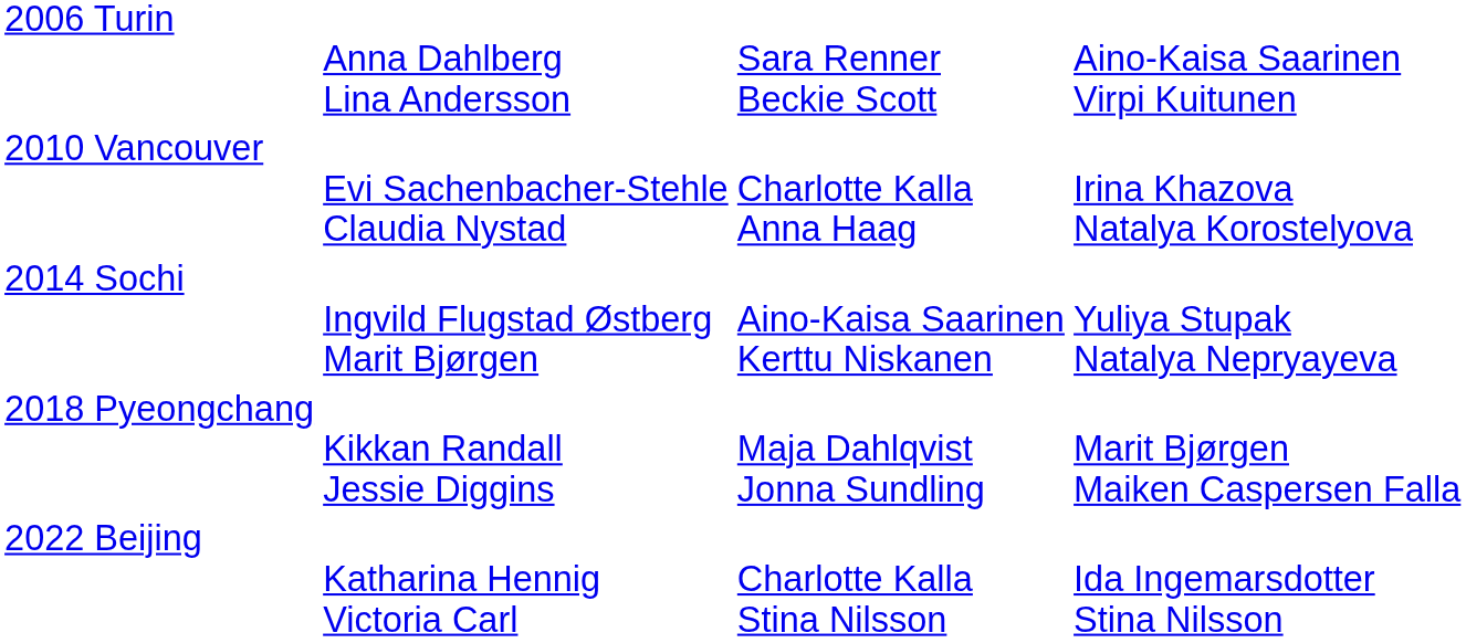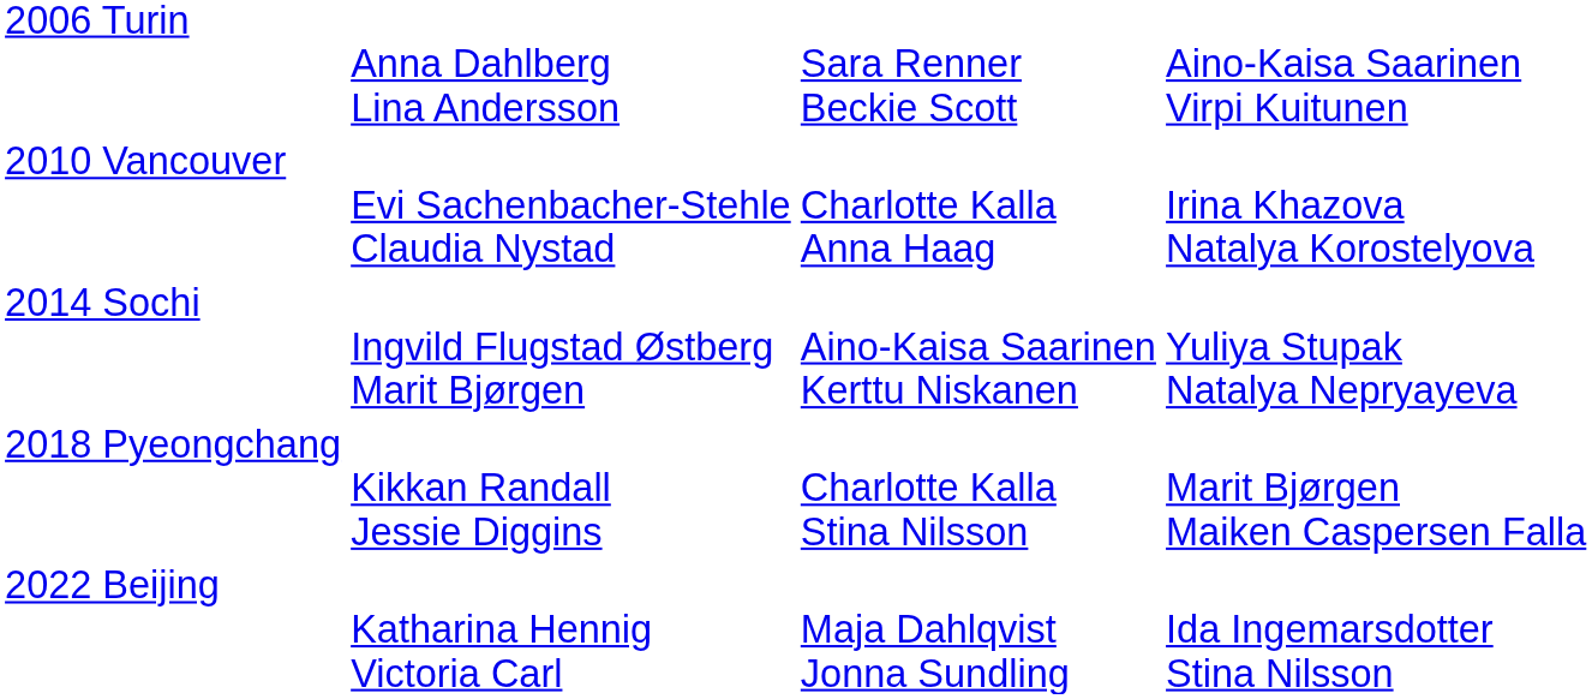2018 Pyeongchang | column 3: Maja Dahlqvist Jonna Sundling -> Charlotte Kalla Stina Nilsson
2022 Beijing | column 3: Charlotte Kalla Stina Nilsson -> Maja Dahlqvist Jonna Sundling
